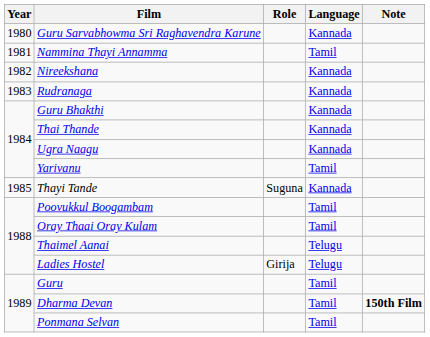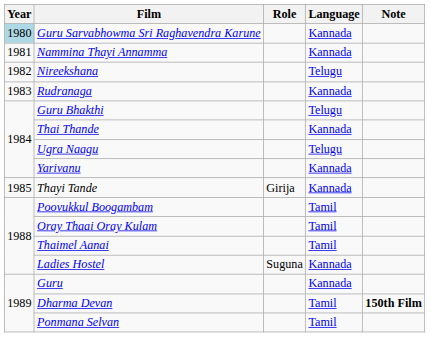Guru Sarvabhowma Sri Raghavendra Karune | Year: no background -> lightblue background
Nammina Thayi Annamma | Language: Tamil -> Kannada
Nireekshana | Language: Kannada -> Telugu
Guru Bhakthi | Language: Kannada -> Telugu
Ugra Naagu | Language: Kannada -> Telugu
Yarivanu | Language: Tamil -> Kannada
Thayi Tande | Role: Suguna -> Girija
Thaimel Aanai | Language: Telugu -> Tamil
Ladies Hostel | Role: Girija -> Suguna
Ladies Hostel | Language: Telugu -> Kannada
Guru | Language: Tamil -> Kannada
